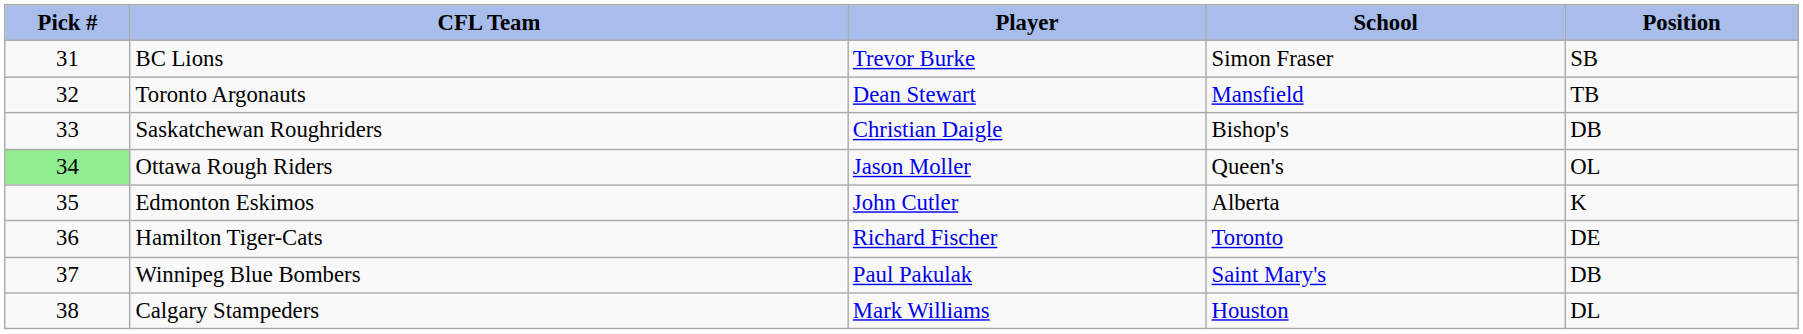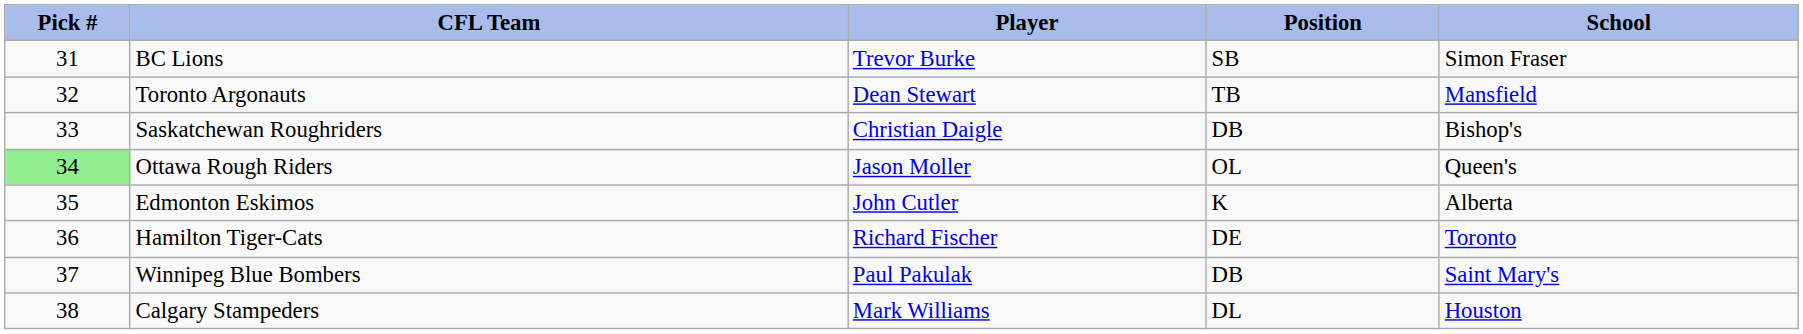columns swapped: Position <-> School
